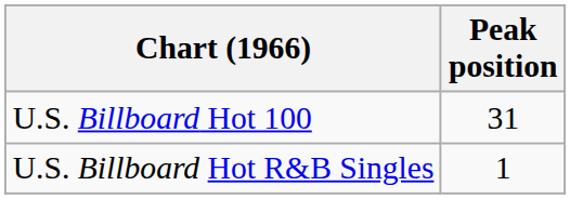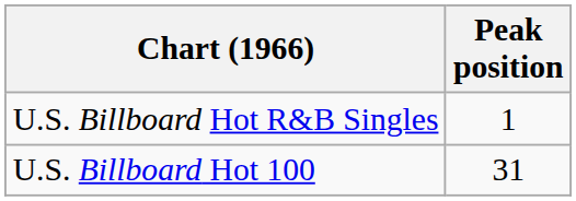rows swapped: U.S. Billboard Hot 100 <-> U.S. Billboard Hot R&B Singles
